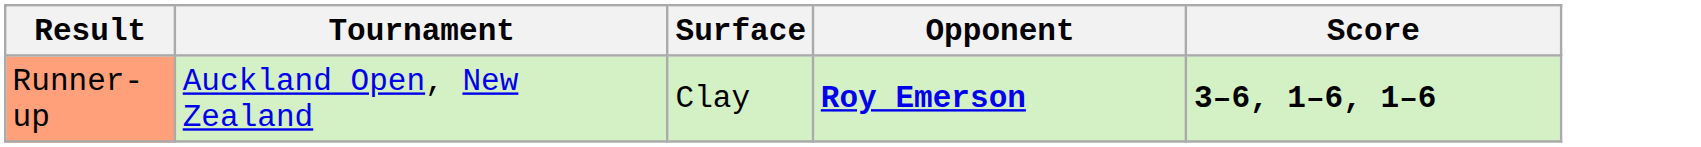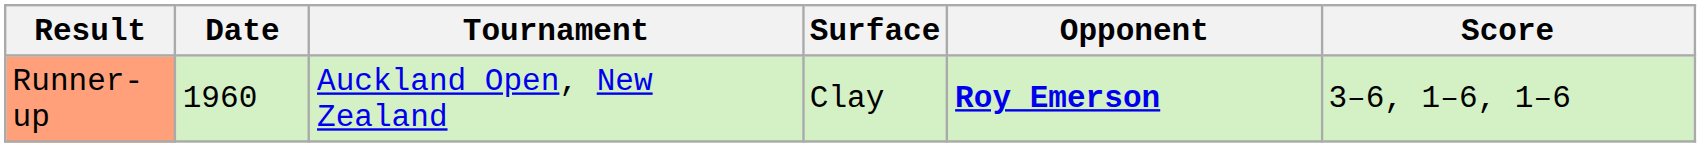+ column: Date | 1960
Runner-up | Score: bold -> normal
